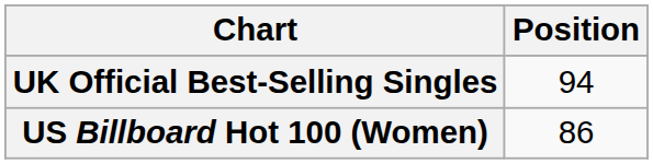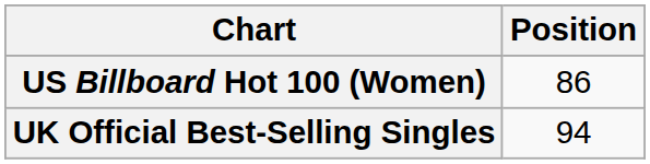rows swapped: UK Official Best-Selling Singles <-> US Billboard Hot 100 (Women)
